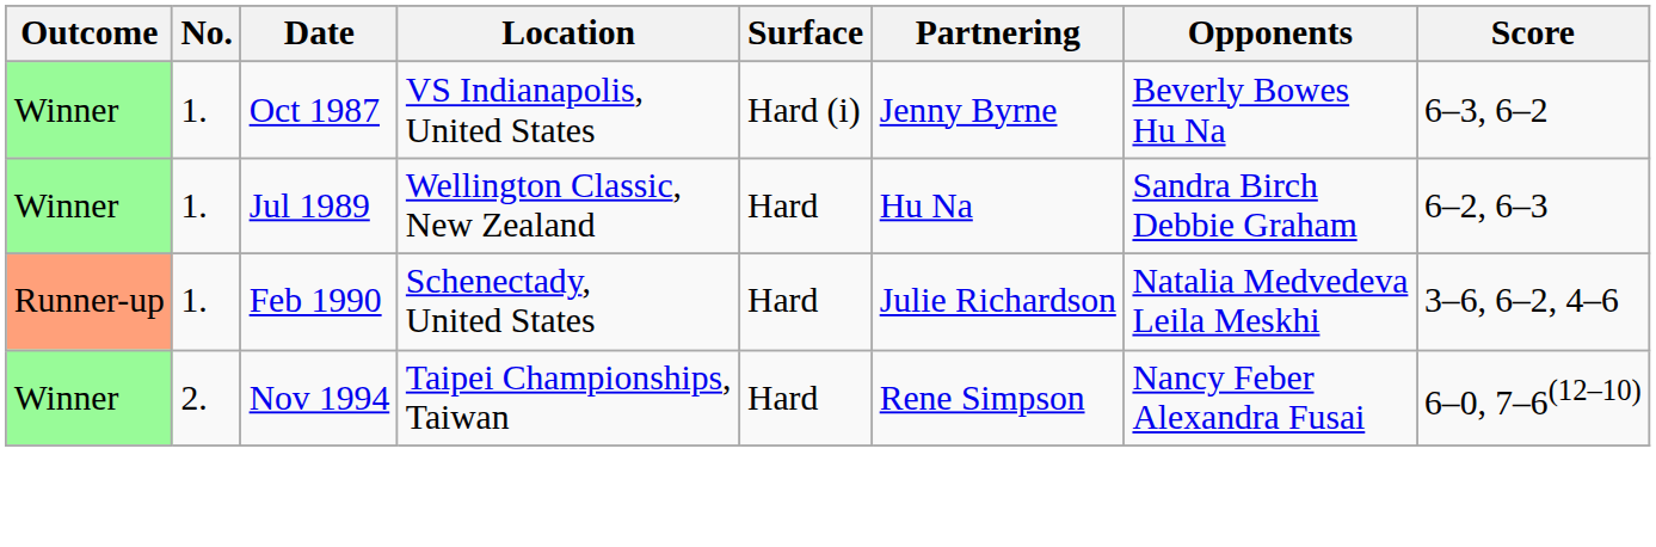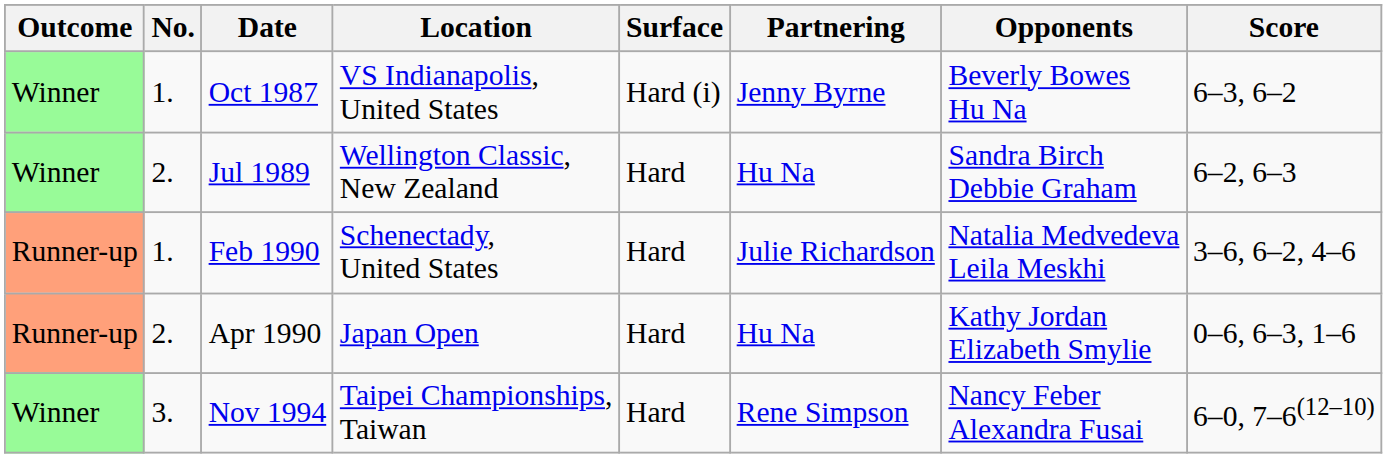Jul 1989 | No.: 1. -> 2.
+ row: Runner-up | 2. | Apr 1990 | Japan Open | Hard | Hu Na | Kathy Jordan Elizabeth Smylie | 0–6, 6–3, 1–6
Nov 1994 | No.: 2. -> 3.
